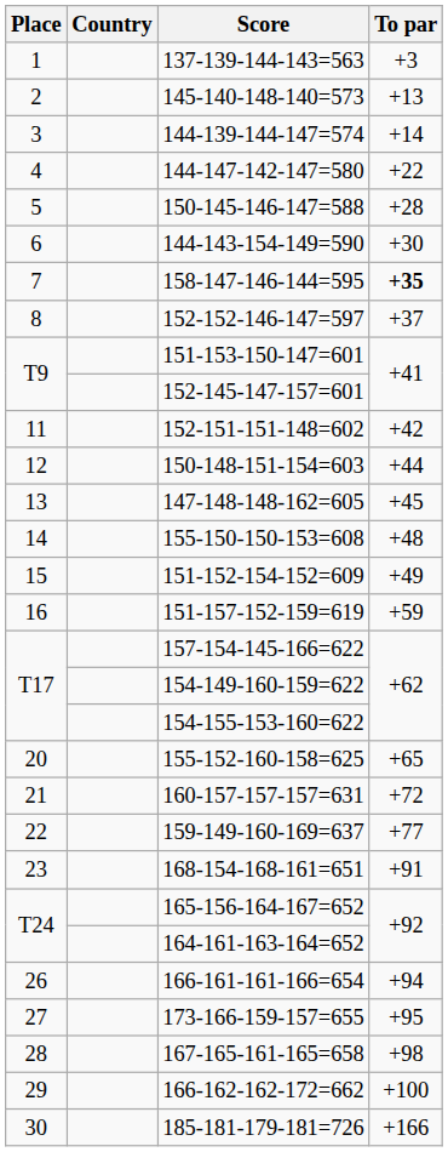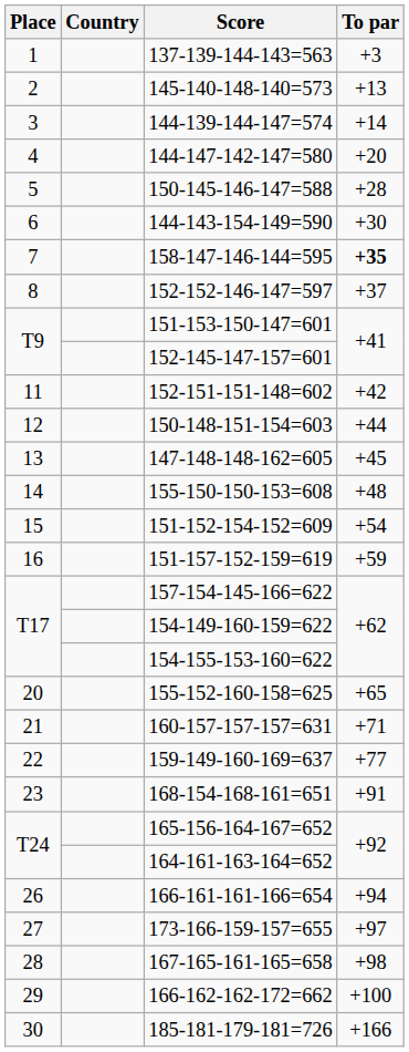144-147-142-147=580 | To par: +22 -> +20
151-152-154-152=609 | To par: +49 -> +54
160-157-157-157=631 | To par: +72 -> +71
173-166-159-157=655 | To par: +95 -> +97
